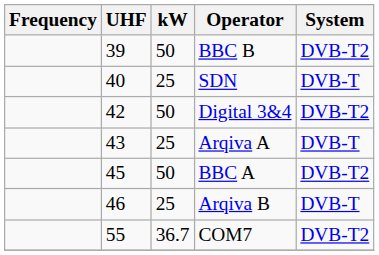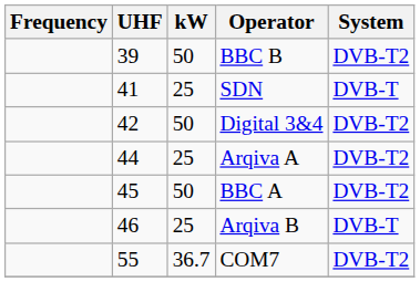SDN | UHF: 40 -> 41
Arqiva A | UHF: 43 -> 44
Arqiva A | System: DVB-T -> DVB-T2
